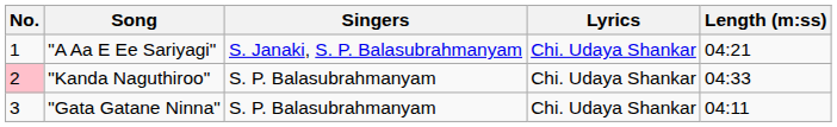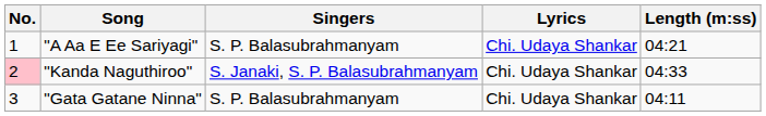"A Aa E Ee Sariyagi" | Singers: S. Janaki, S. P. Balasubrahmanyam -> S. P. Balasubrahmanyam
"Kanda Naguthiroo" | Singers: S. P. Balasubrahmanyam -> S. Janaki, S. P. Balasubrahmanyam
